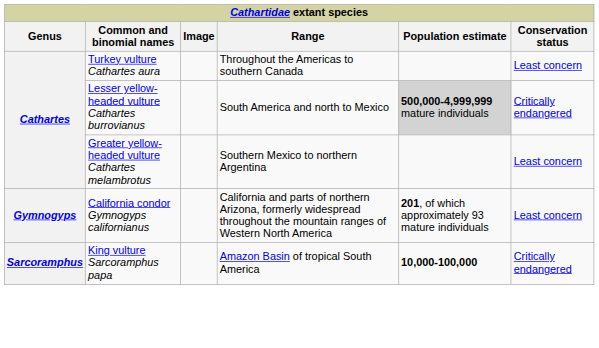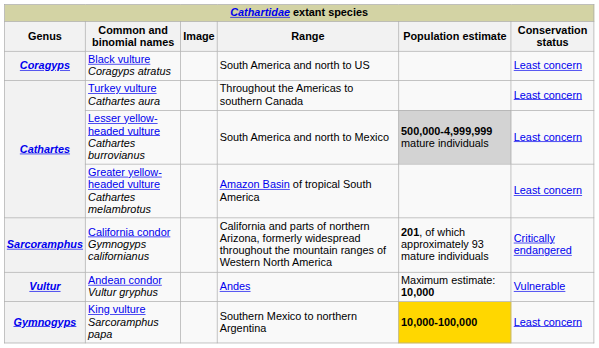+ row: Coragyps | Black vulture Coragyps atratus | South America and north to US | Least concern
Lesser yellow-headed vulture Cathartes burrovianus | Conservation status: Critically endangered -> Least concern
Greater yellow-headed vulture Cathartes melambrotus | Range: Southern Mexico to northern Argentina -> Amazon Basin of tropical South America
California condor Gymnogyps californianus | Genus: Gymnogyps -> Sarcoramphus
California condor Gymnogyps californianus | Conservation status: Least concern -> Critically endangered
+ row: Vultur | Andean condor Vultur gryphus | Andes | Maximum estimate: 10,000 | Vulnerable
King vulture Sarcoramphus papa | Genus: Sarcoramphus -> Gymnogyps
King vulture Sarcoramphus papa | Range: Amazon Basin of tropical South America -> Southern Mexico to northern Argentina
King vulture Sarcoramphus papa | Population estimate: no background -> gold background
King vulture Sarcoramphus papa | Conservation status: Critically endangered -> Least concern
